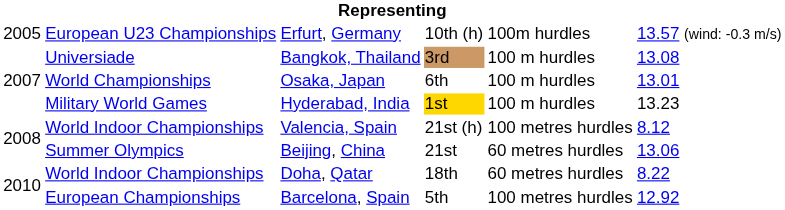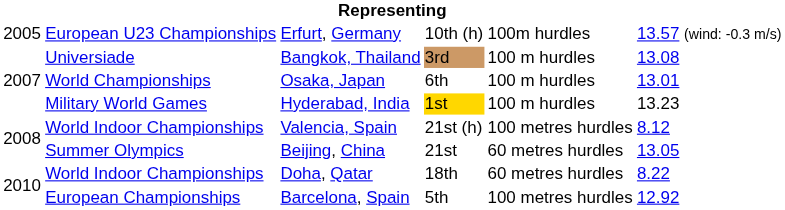Beijing, China | column 6: 13.06 -> 13.05
